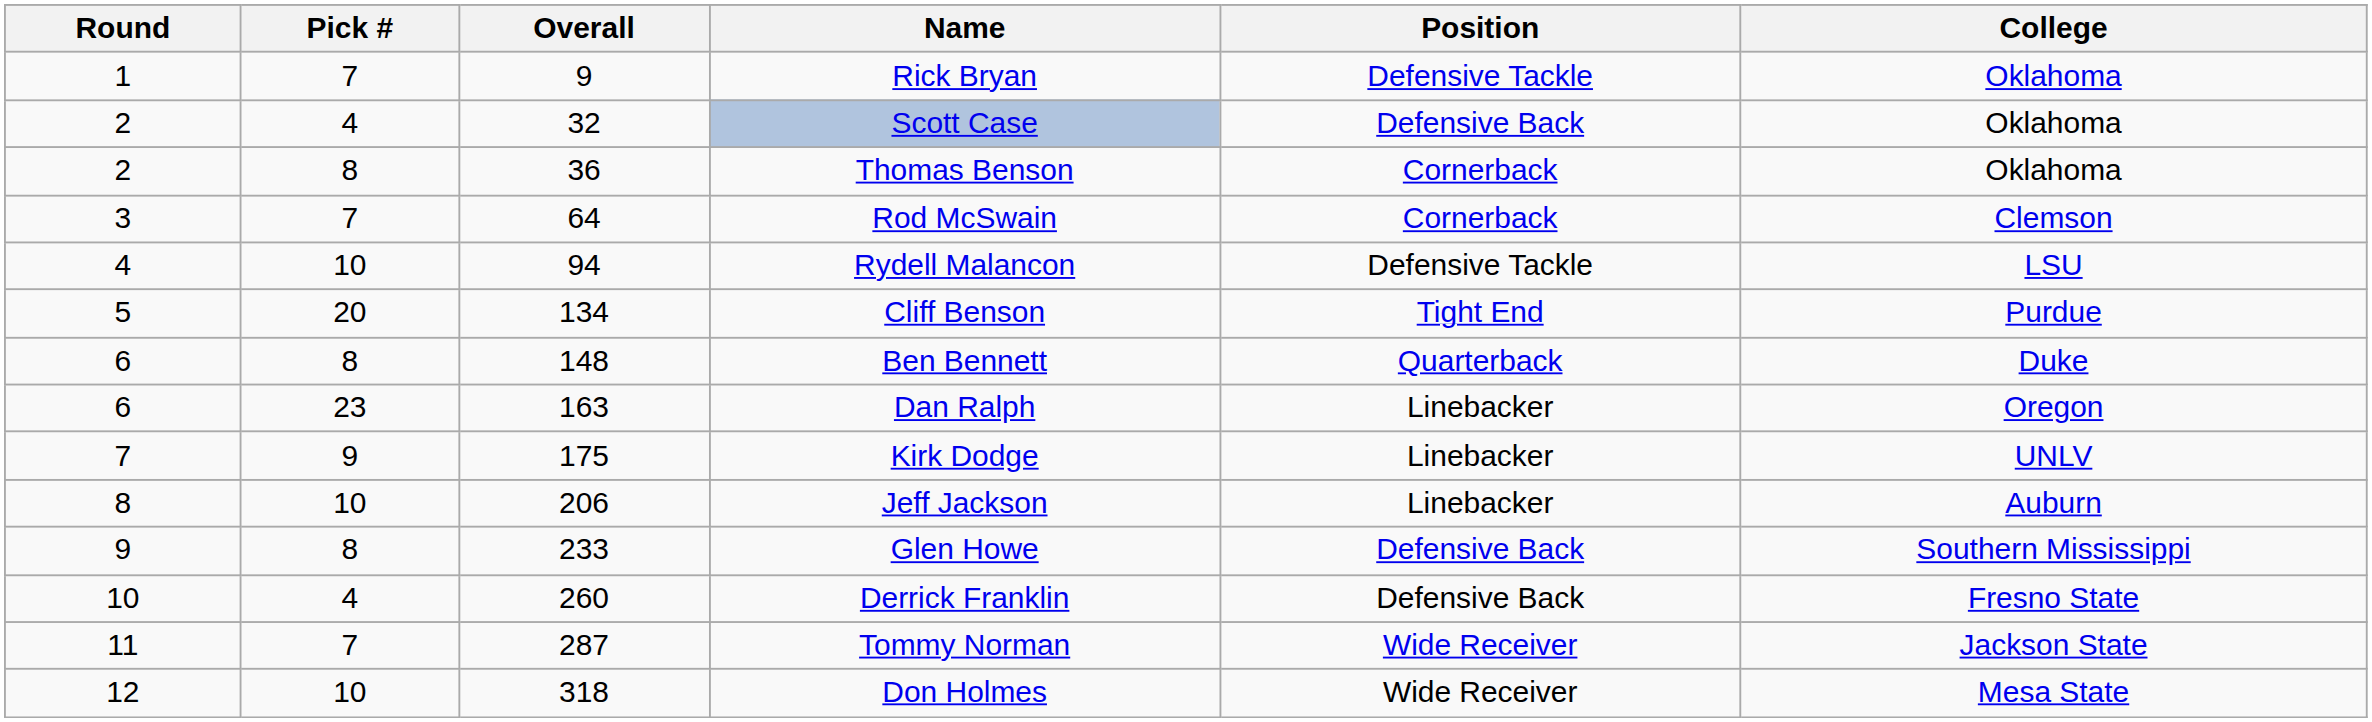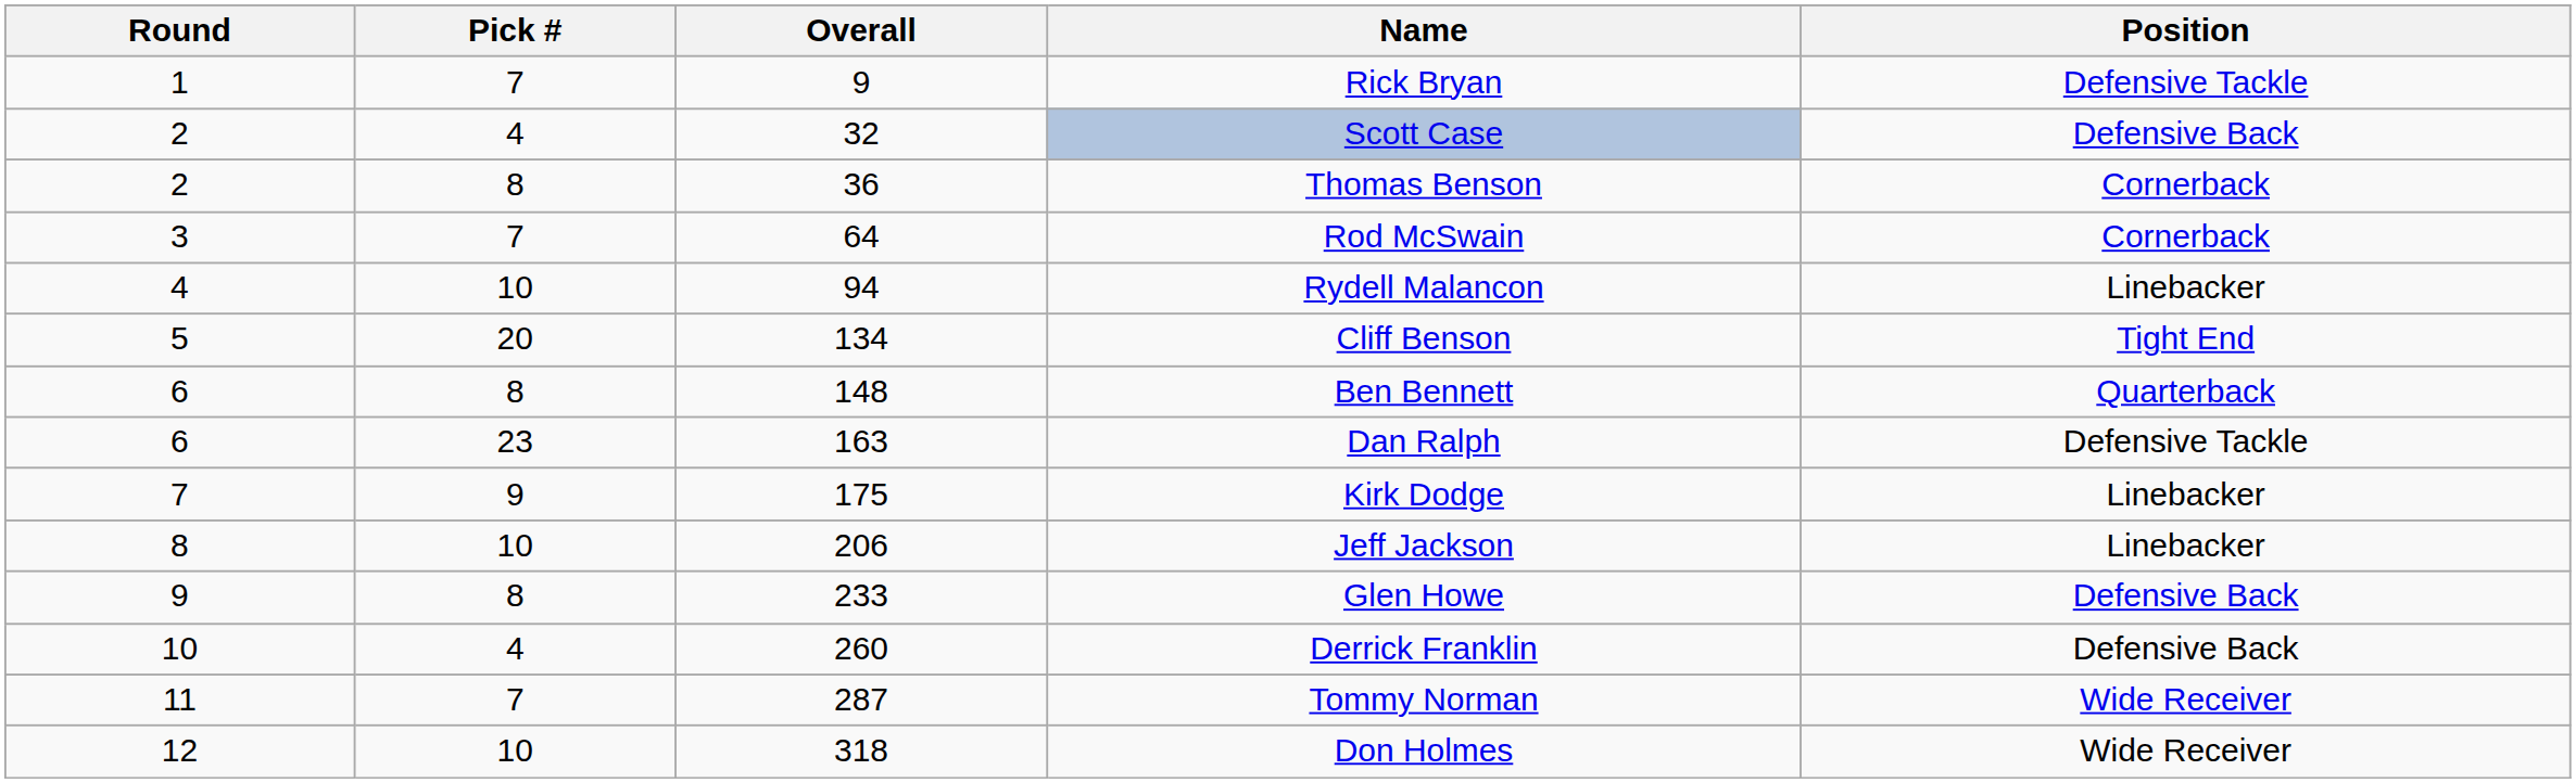- column: College | Oklahoma | Oklahoma | Oklahoma | Clemson | LSU | Purdue | Duke | Oregon | UNLV | Auburn | Southern Mississippi | Fresno State | Jackson State | Mesa State
Rydell Malancon | Position: Defensive Tackle -> Linebacker
Dan Ralph | Position: Linebacker -> Defensive Tackle
